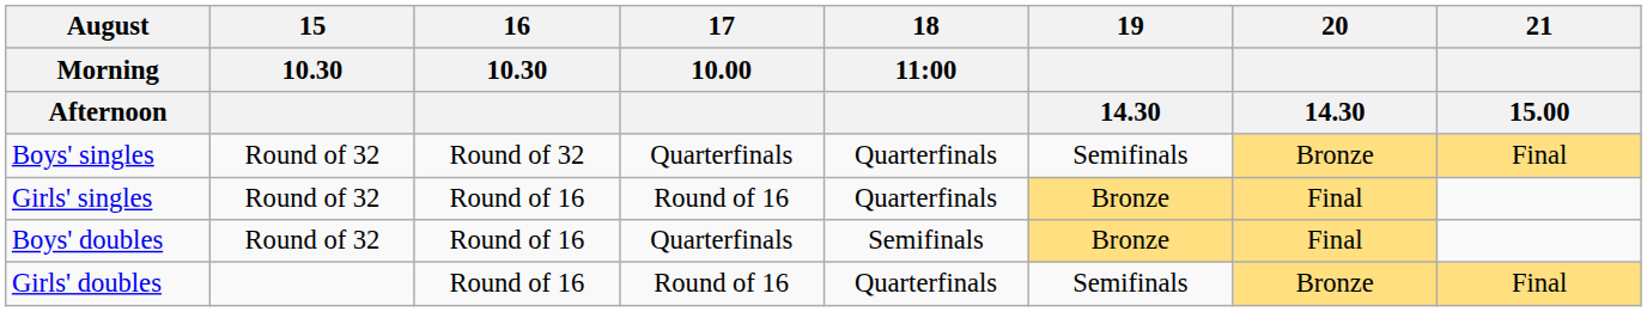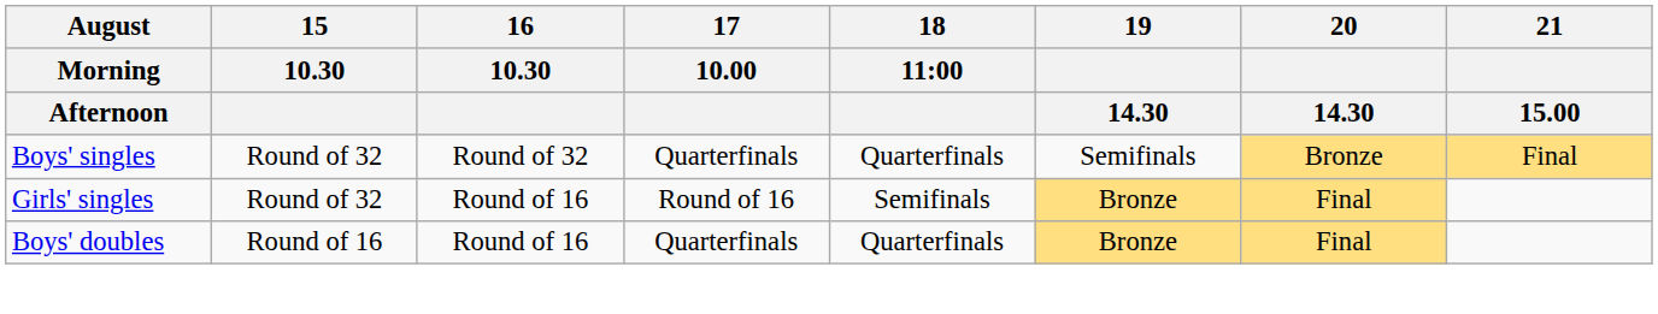Girls' singles | 18 / 11:00: Quarterfinals -> Semifinals
Boys' doubles | 15 / 10.30: Round of 32 -> Round of 16
Boys' doubles | 18 / 11:00: Semifinals -> Quarterfinals
- row: Girls' doubles | Round of 16 | Round of 16 | Quarterfinals | Semifinals | Bronze | Final
